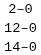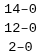rows swapped: 2–0 <-> 14–0
